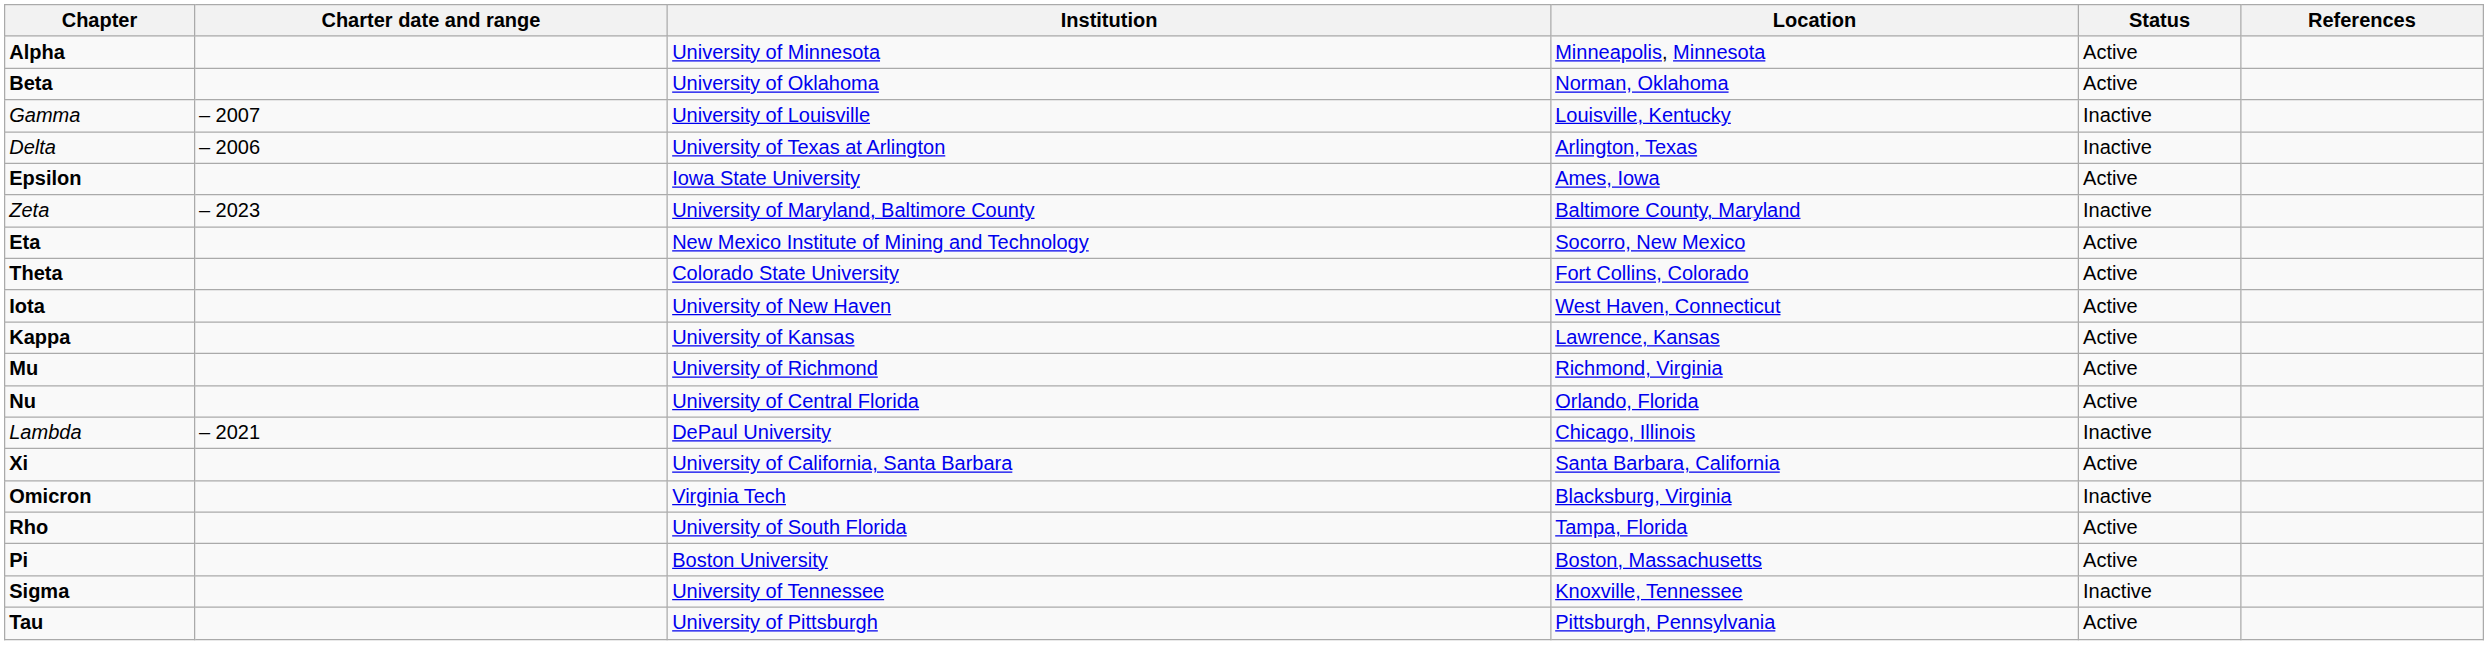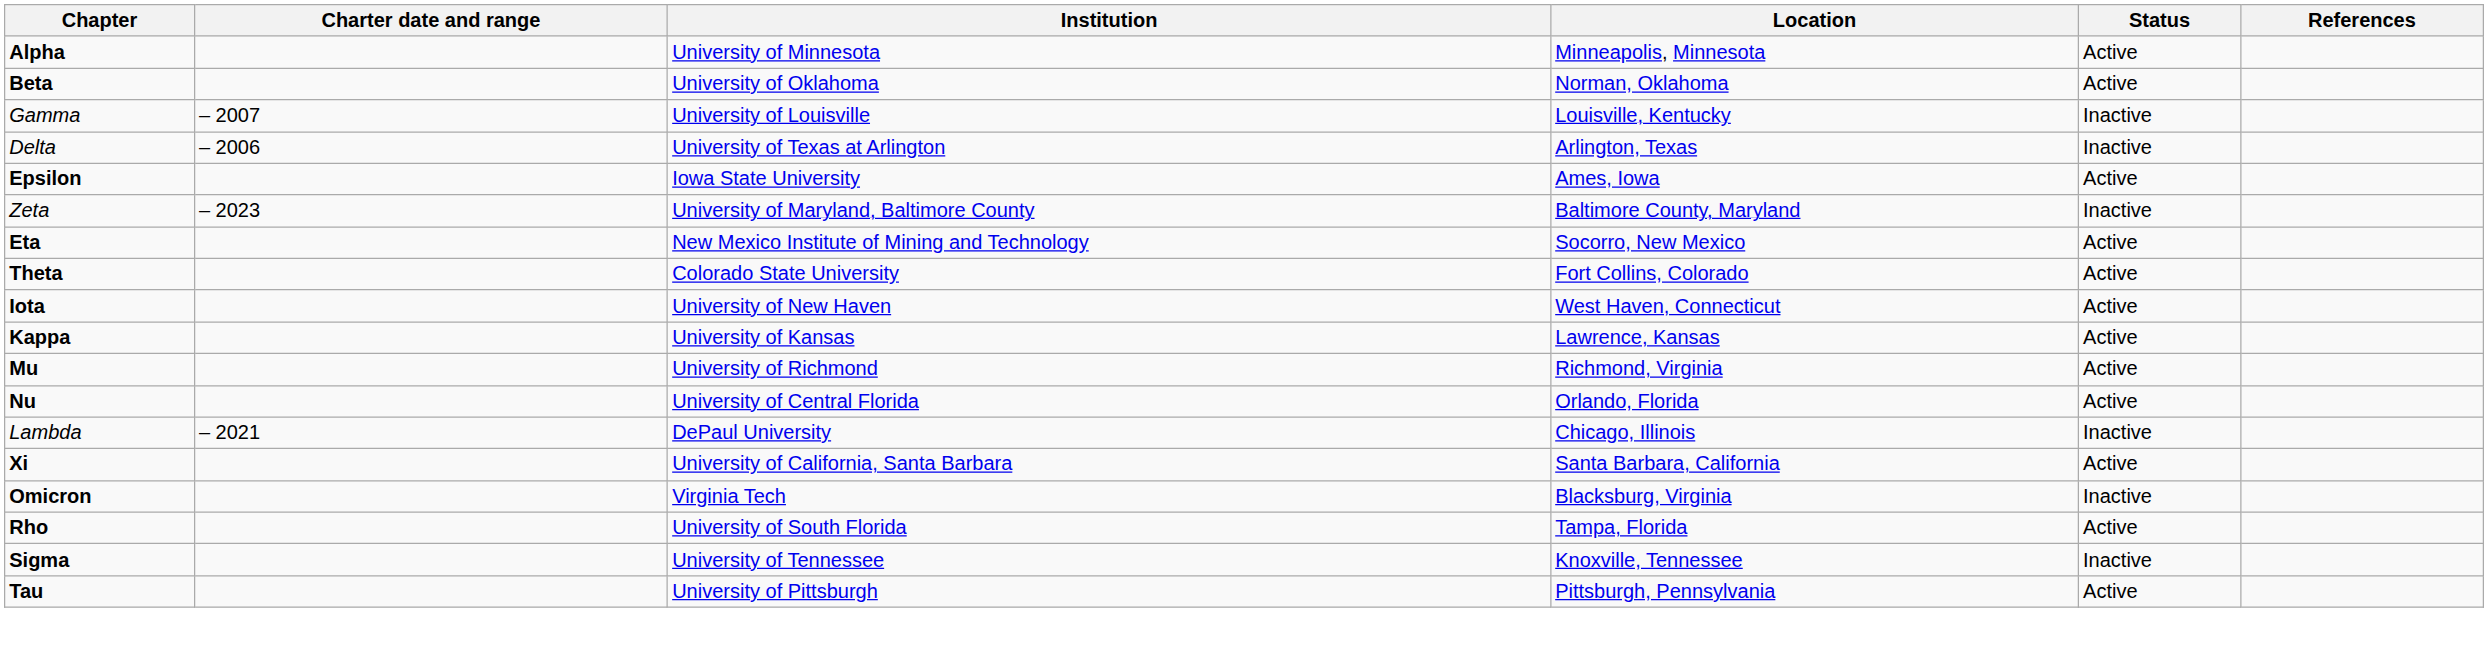- row: Pi | Boston University | Boston, Massachusetts | Active
